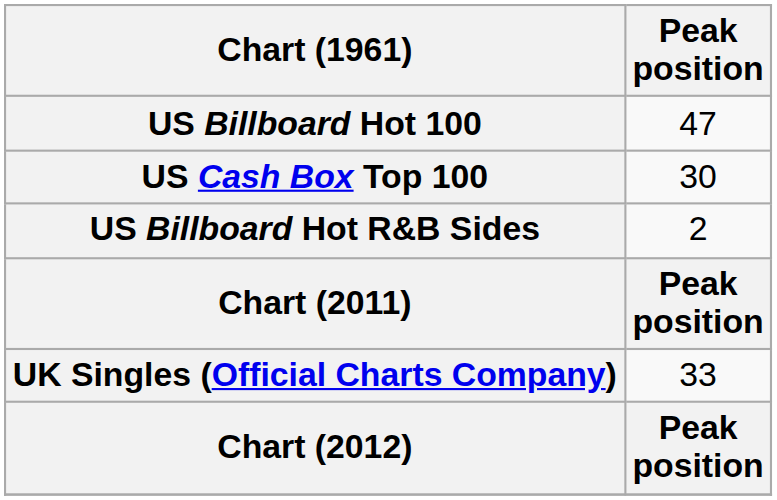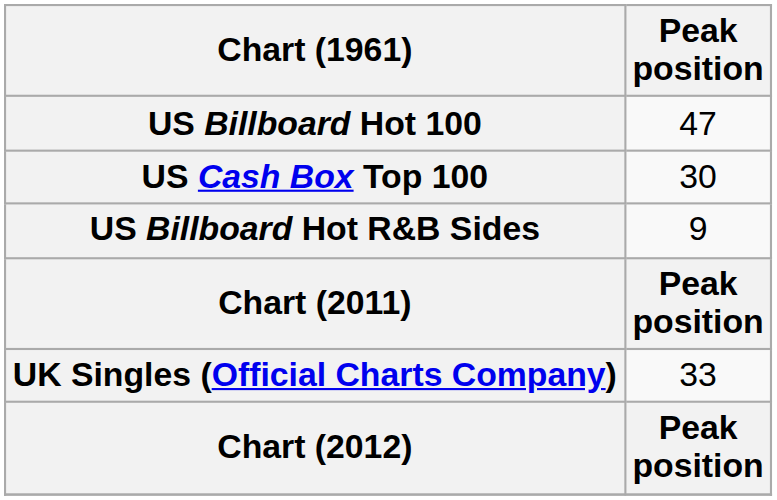US Billboard Hot R&B Sides | Peak position: 2 -> 9
